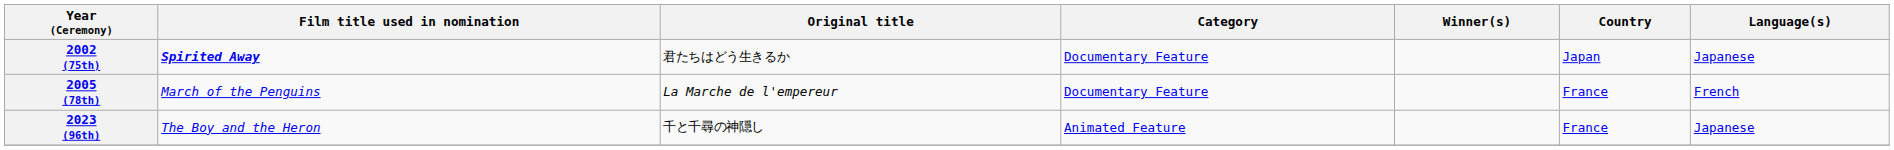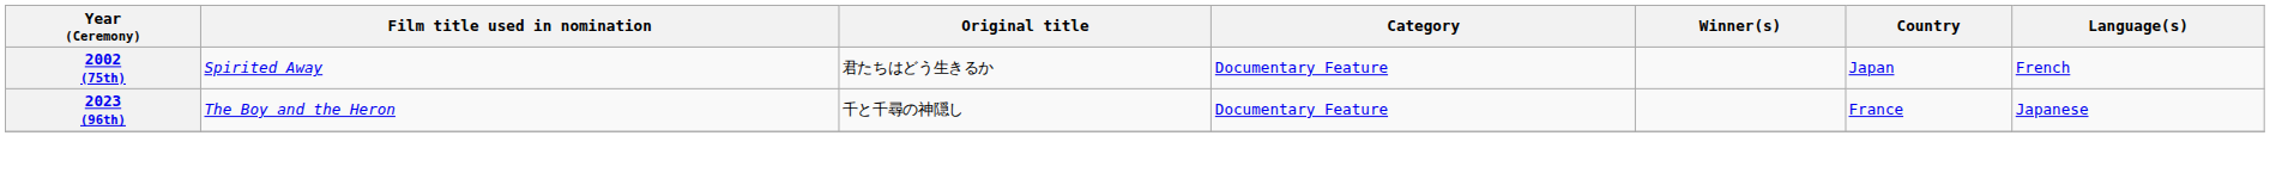2002 (75th) | Film title used in nomination: bold -> normal
2002 (75th) | Language(s): Japanese -> French
- row: 2005 (78th) | March of the Penguins | La Marche de l'empereur | Documentary Feature | France | French
2023 (96th) | Category: Animated Feature -> Documentary Feature
